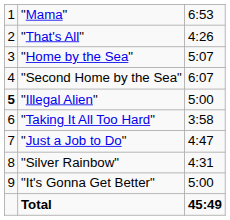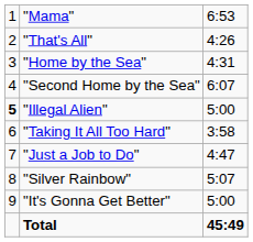"Home by the Sea" | column 3: 5:07 -> 4:31
"Silver Rainbow" | column 3: 4:31 -> 5:07
